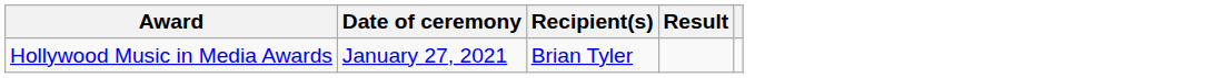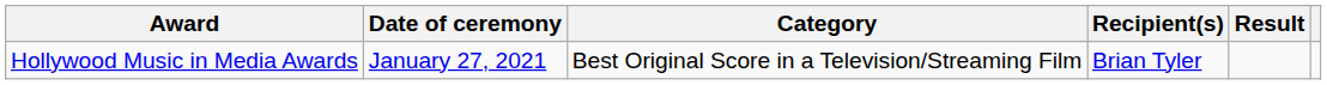+ column: Category | Best Original Score in a Television/Streaming Film
